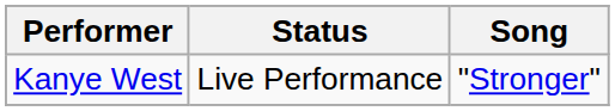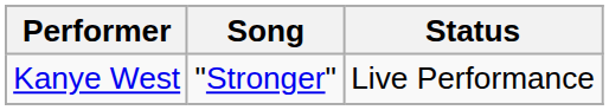columns swapped: Song <-> Status
